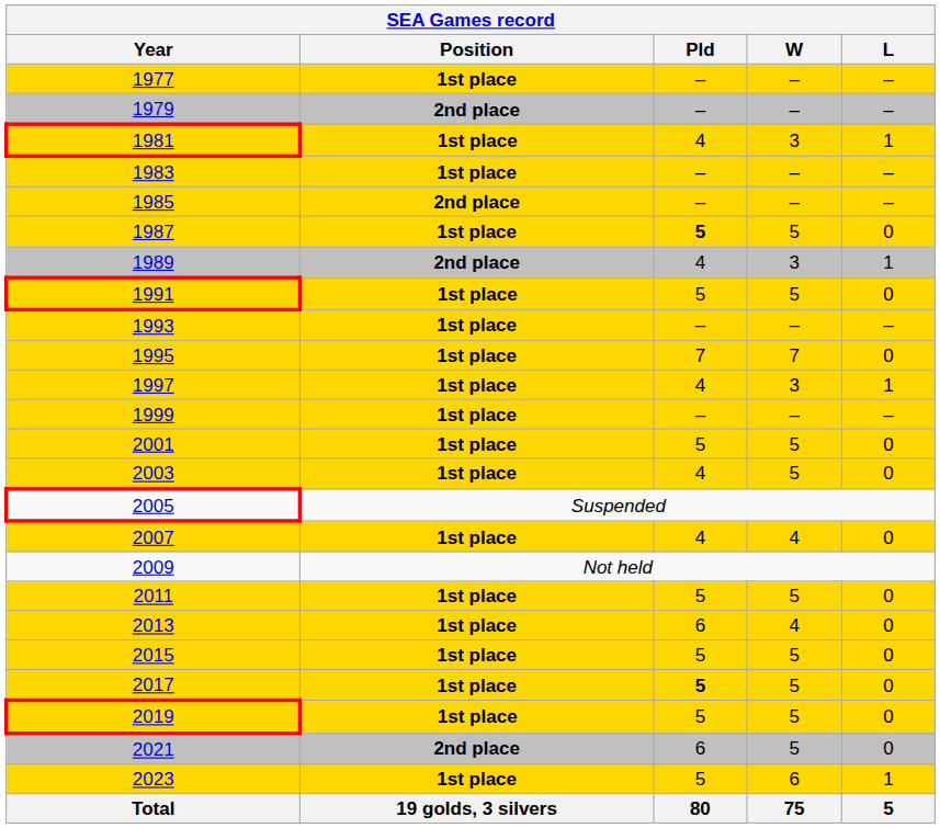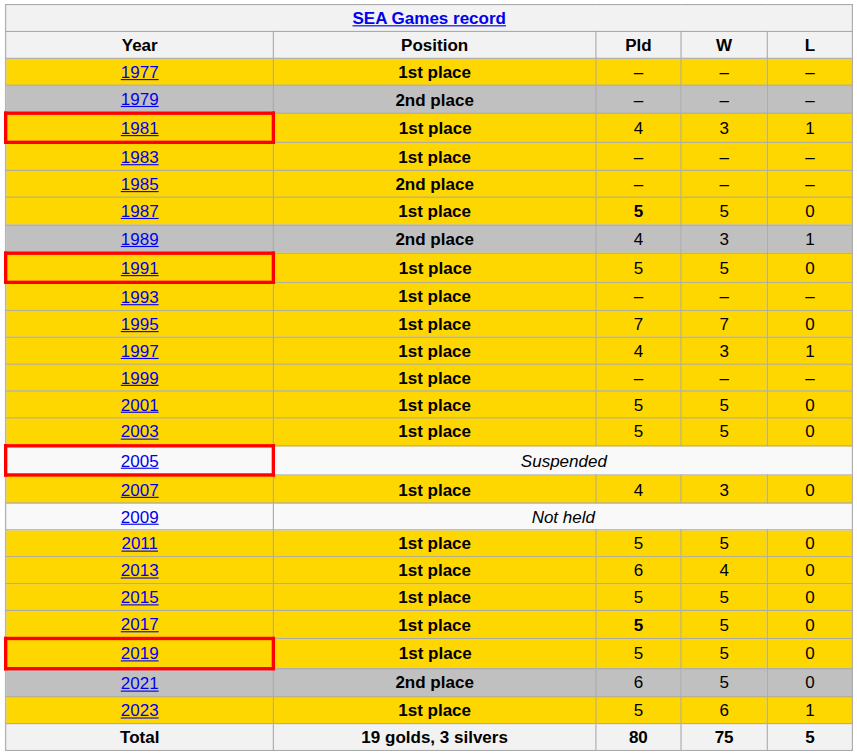2003 | Pld: 4 -> 5
2007 | W: 4 -> 3
